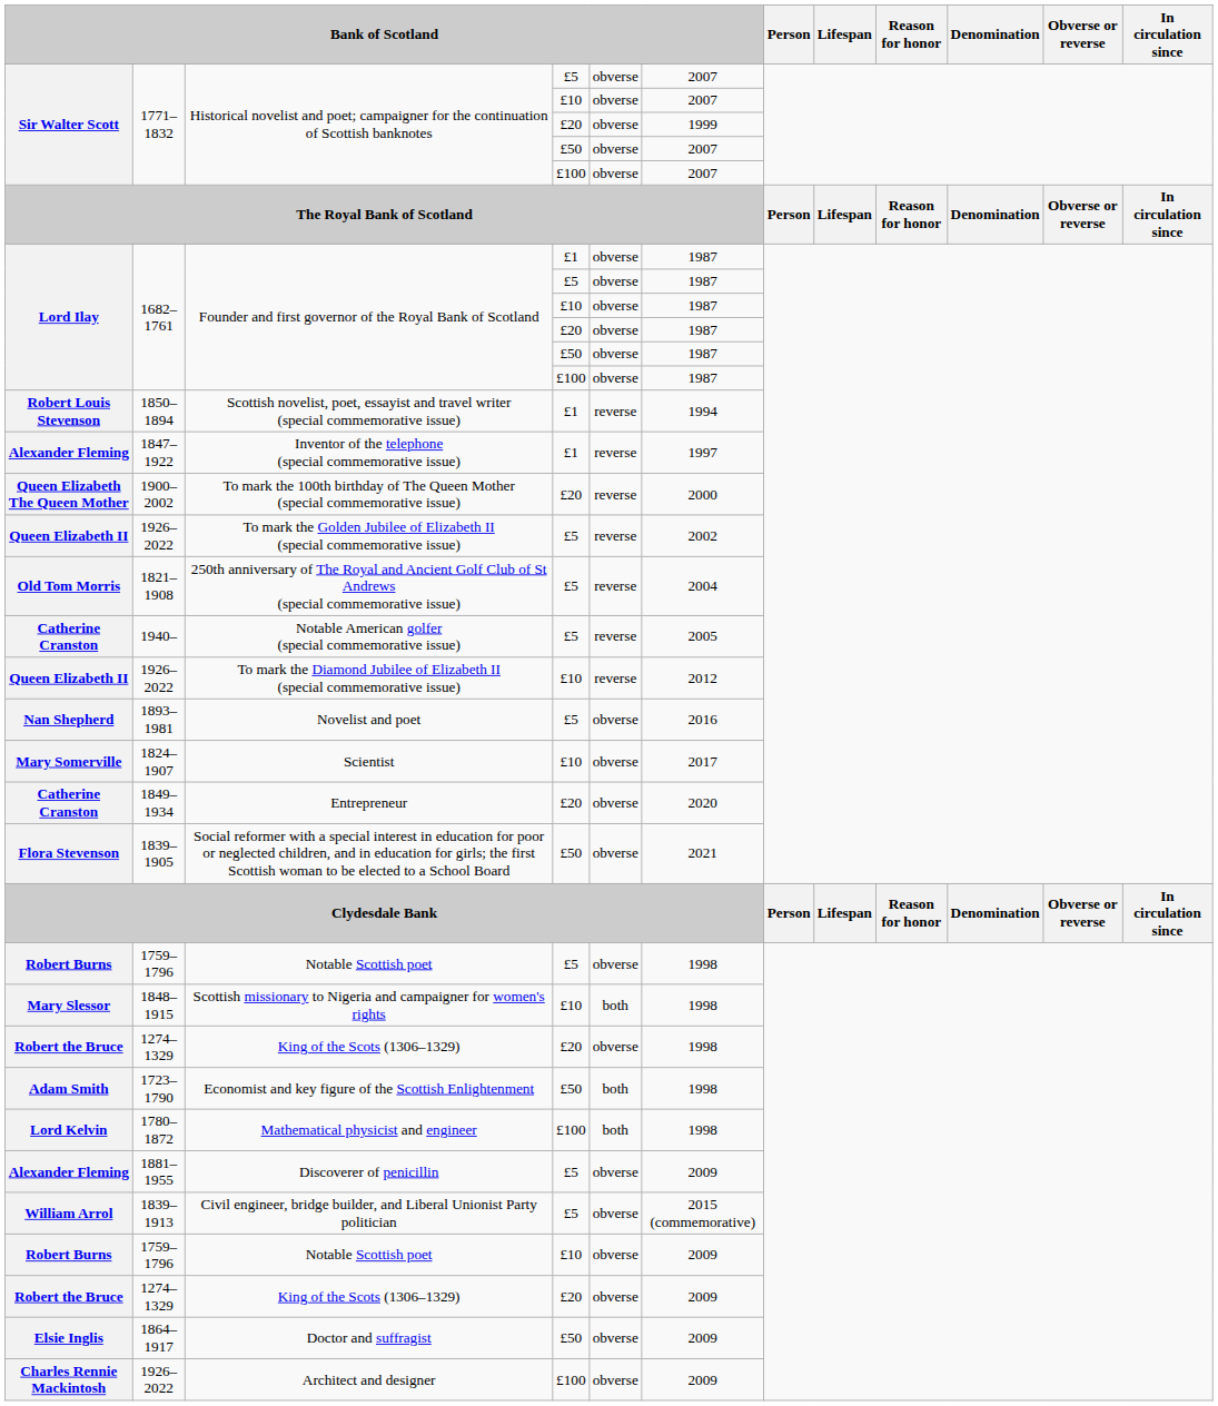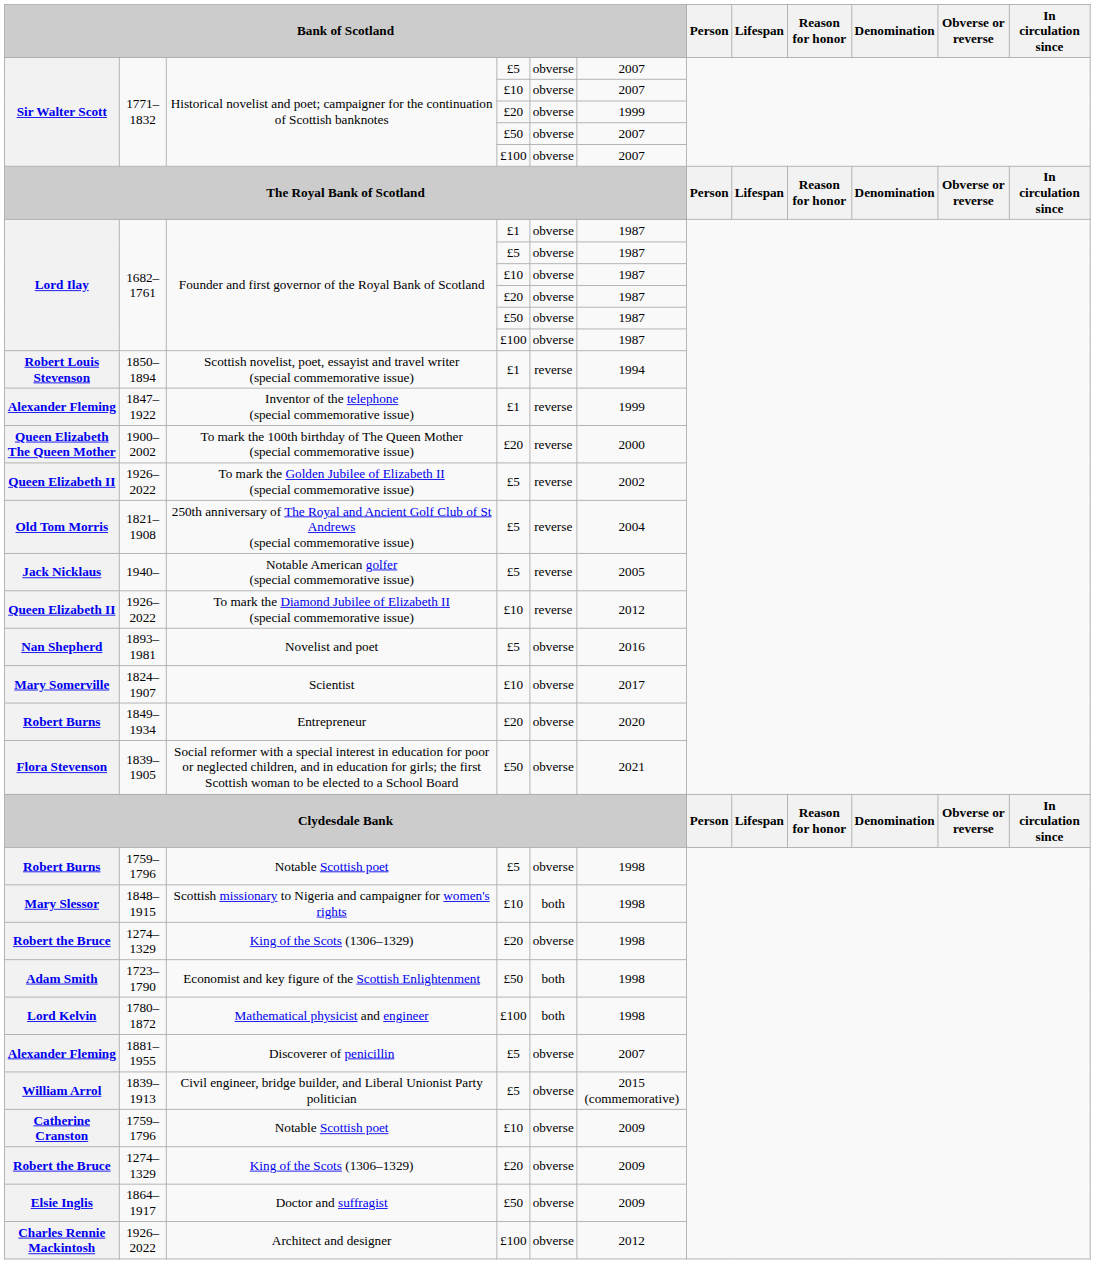Inventor of the telephone (special commemorative issue) | column 6: 1997 -> 1999
Notable American golfer (special commemorative issue) | column 1: Catherine Cranston -> Jack Nicklaus
Entrepreneur | column 1: Catherine Cranston -> Robert Burns
Discoverer of penicillin | column 6: 2009 -> 2007
Notable Scottish poet / £10 | column 1: Robert Burns -> Catherine Cranston
Architect and designer | column 6: 2009 -> 2012
